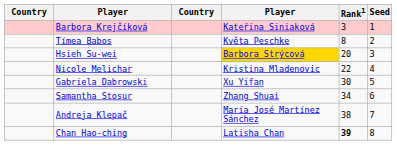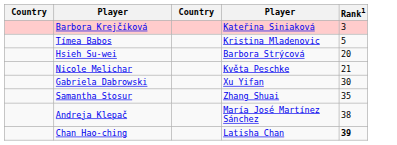- column: Seed | 1 | 2 | 3 | 4 | 5 | 6 | 7 | 8
Tímea Babos | column 4: Květa Peschke -> Kristina Mladenovic
Tímea Babos | Rank1: 8 -> 5
Hsieh Su-wei | column 4: gold background -> no background
Nicole Melichar | column 4: Kristina Mladenovic -> Květa Peschke
Nicole Melichar | Rank1: 22 -> 21
Samantha Stosur | Rank1: 34 -> 35
